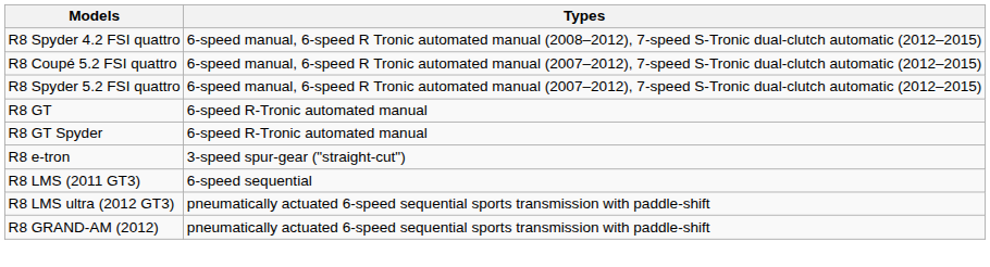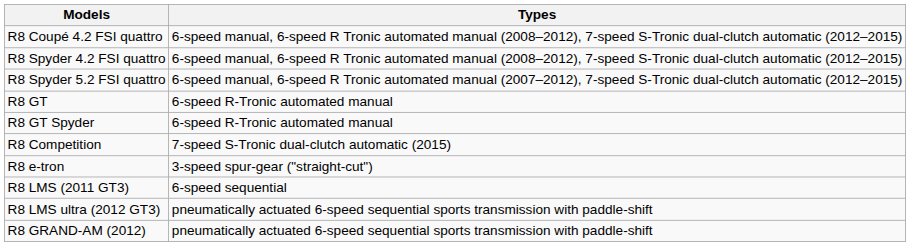+ row: R8 Coupé 4.2 FSI quattro | 6-speed manual, 6-speed R Tronic automated manual (2008–2012), 7-speed S-Tronic dual-clutch automatic (2012–2015)
- row: R8 Coupé 5.2 FSI quattro | 6-speed manual, 6-speed R Tronic automated manual (2007–2012), 7-speed S-Tronic dual-clutch automatic (2012–2015)
+ row: R8 Competition | 7-speed S-Tronic dual-clutch automatic (2015)
